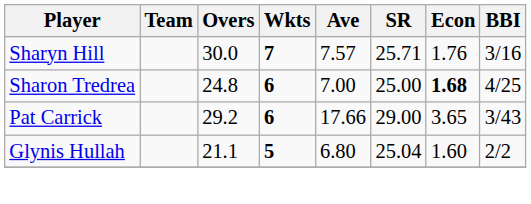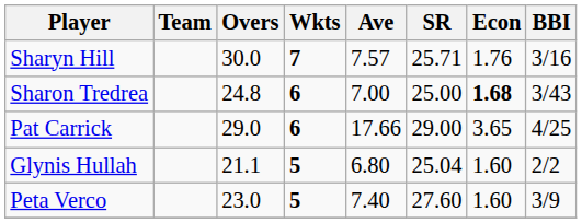Sharon Tredrea | BBI: 4/25 -> 3/43
Pat Carrick | Overs: 29.2 -> 29.0
Pat Carrick | BBI: 3/43 -> 4/25
+ row: Peta Verco | 23.0 | 5 | 7.40 | 27.60 | 1.60 | 3/9
